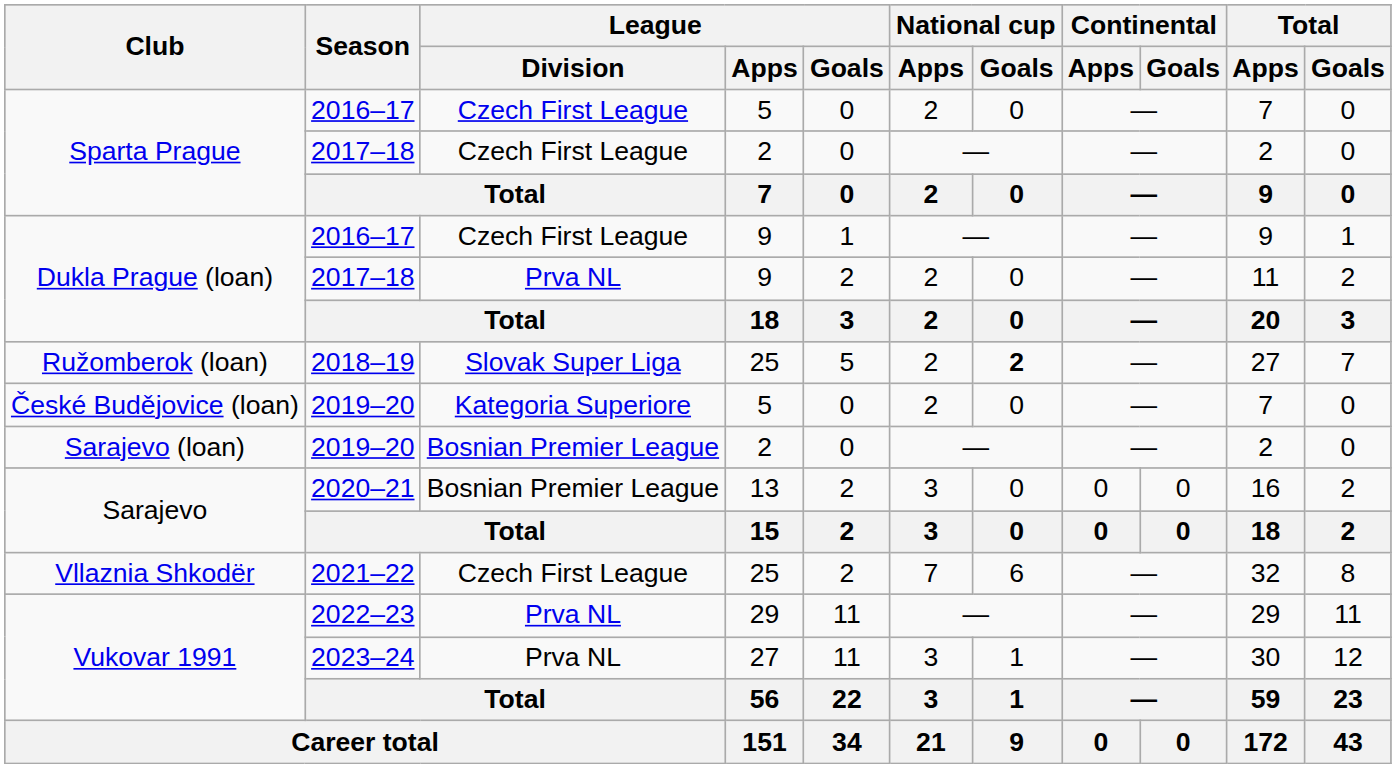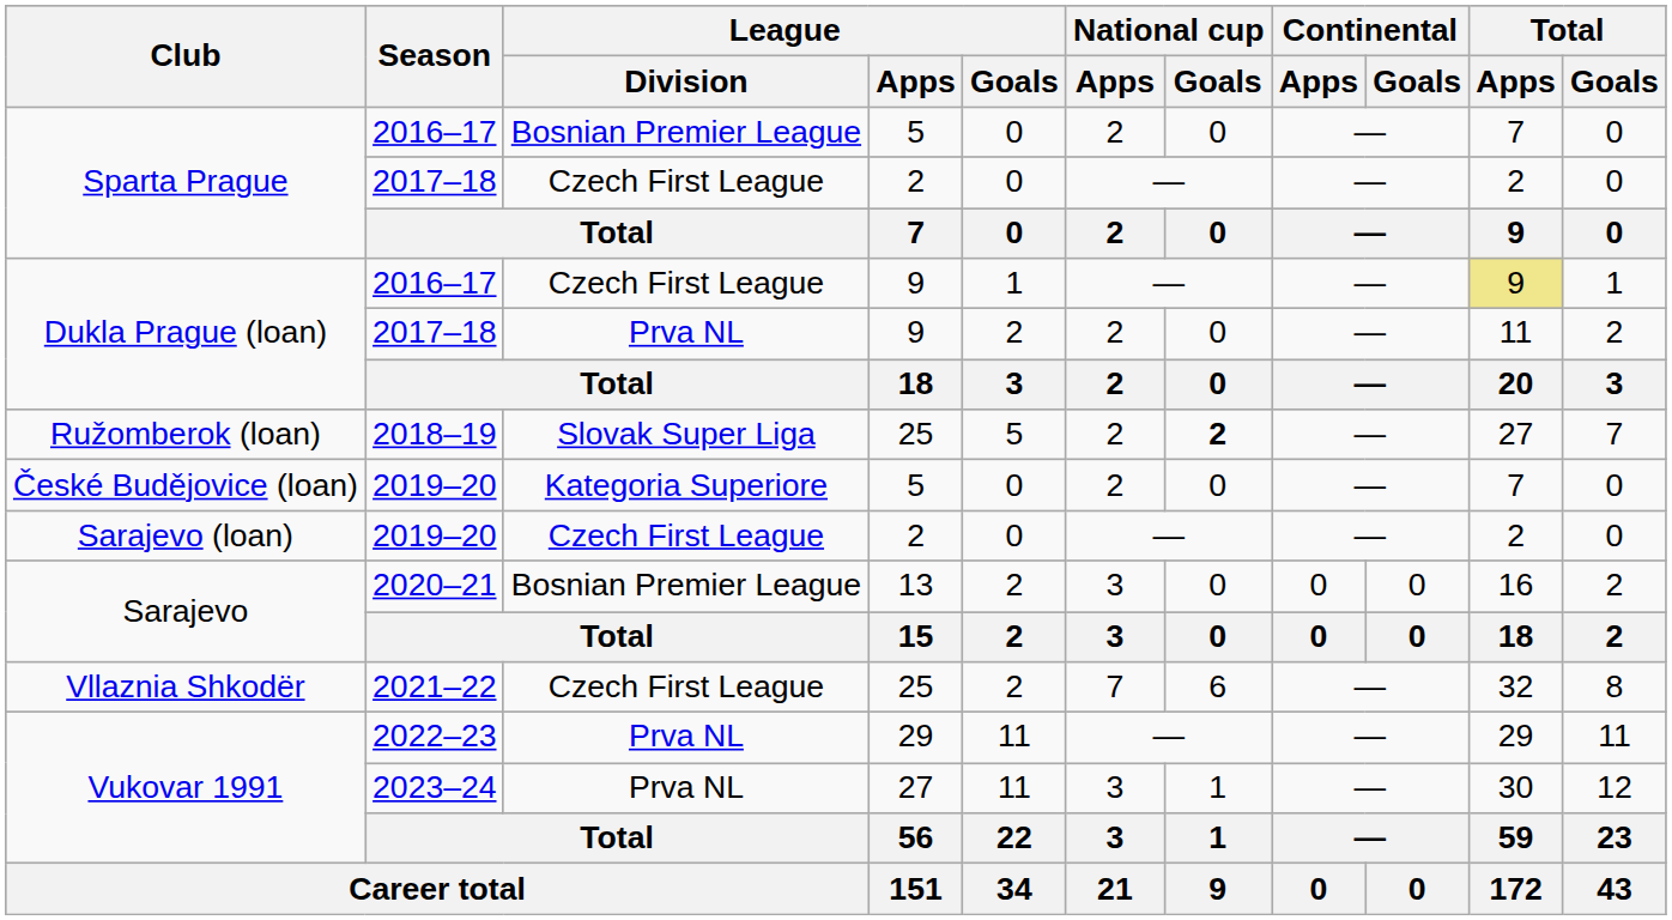Sparta Prague / 2016–17 | League / Division: Czech First League -> Bosnian Premier League
Dukla Prague (loan) / 2016–17 | Total / Apps: no background -> khaki background
Sarajevo (loan) | League / Division: Bosnian Premier League -> Czech First League
